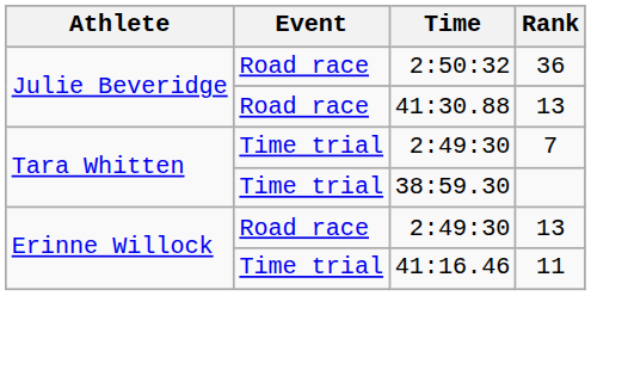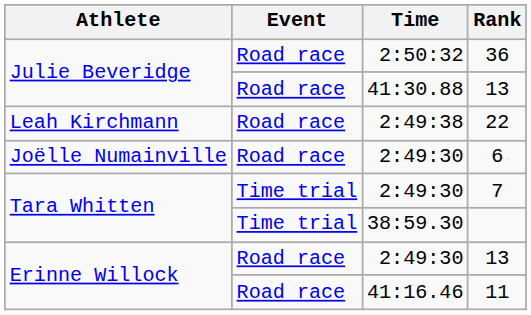+ row: Leah Kirchmann | Road race | 2:49:38 | 22
+ row: Joëlle Numainville | Road race | 2:49:30 | 6
11 | Event: Time trial -> Road race
